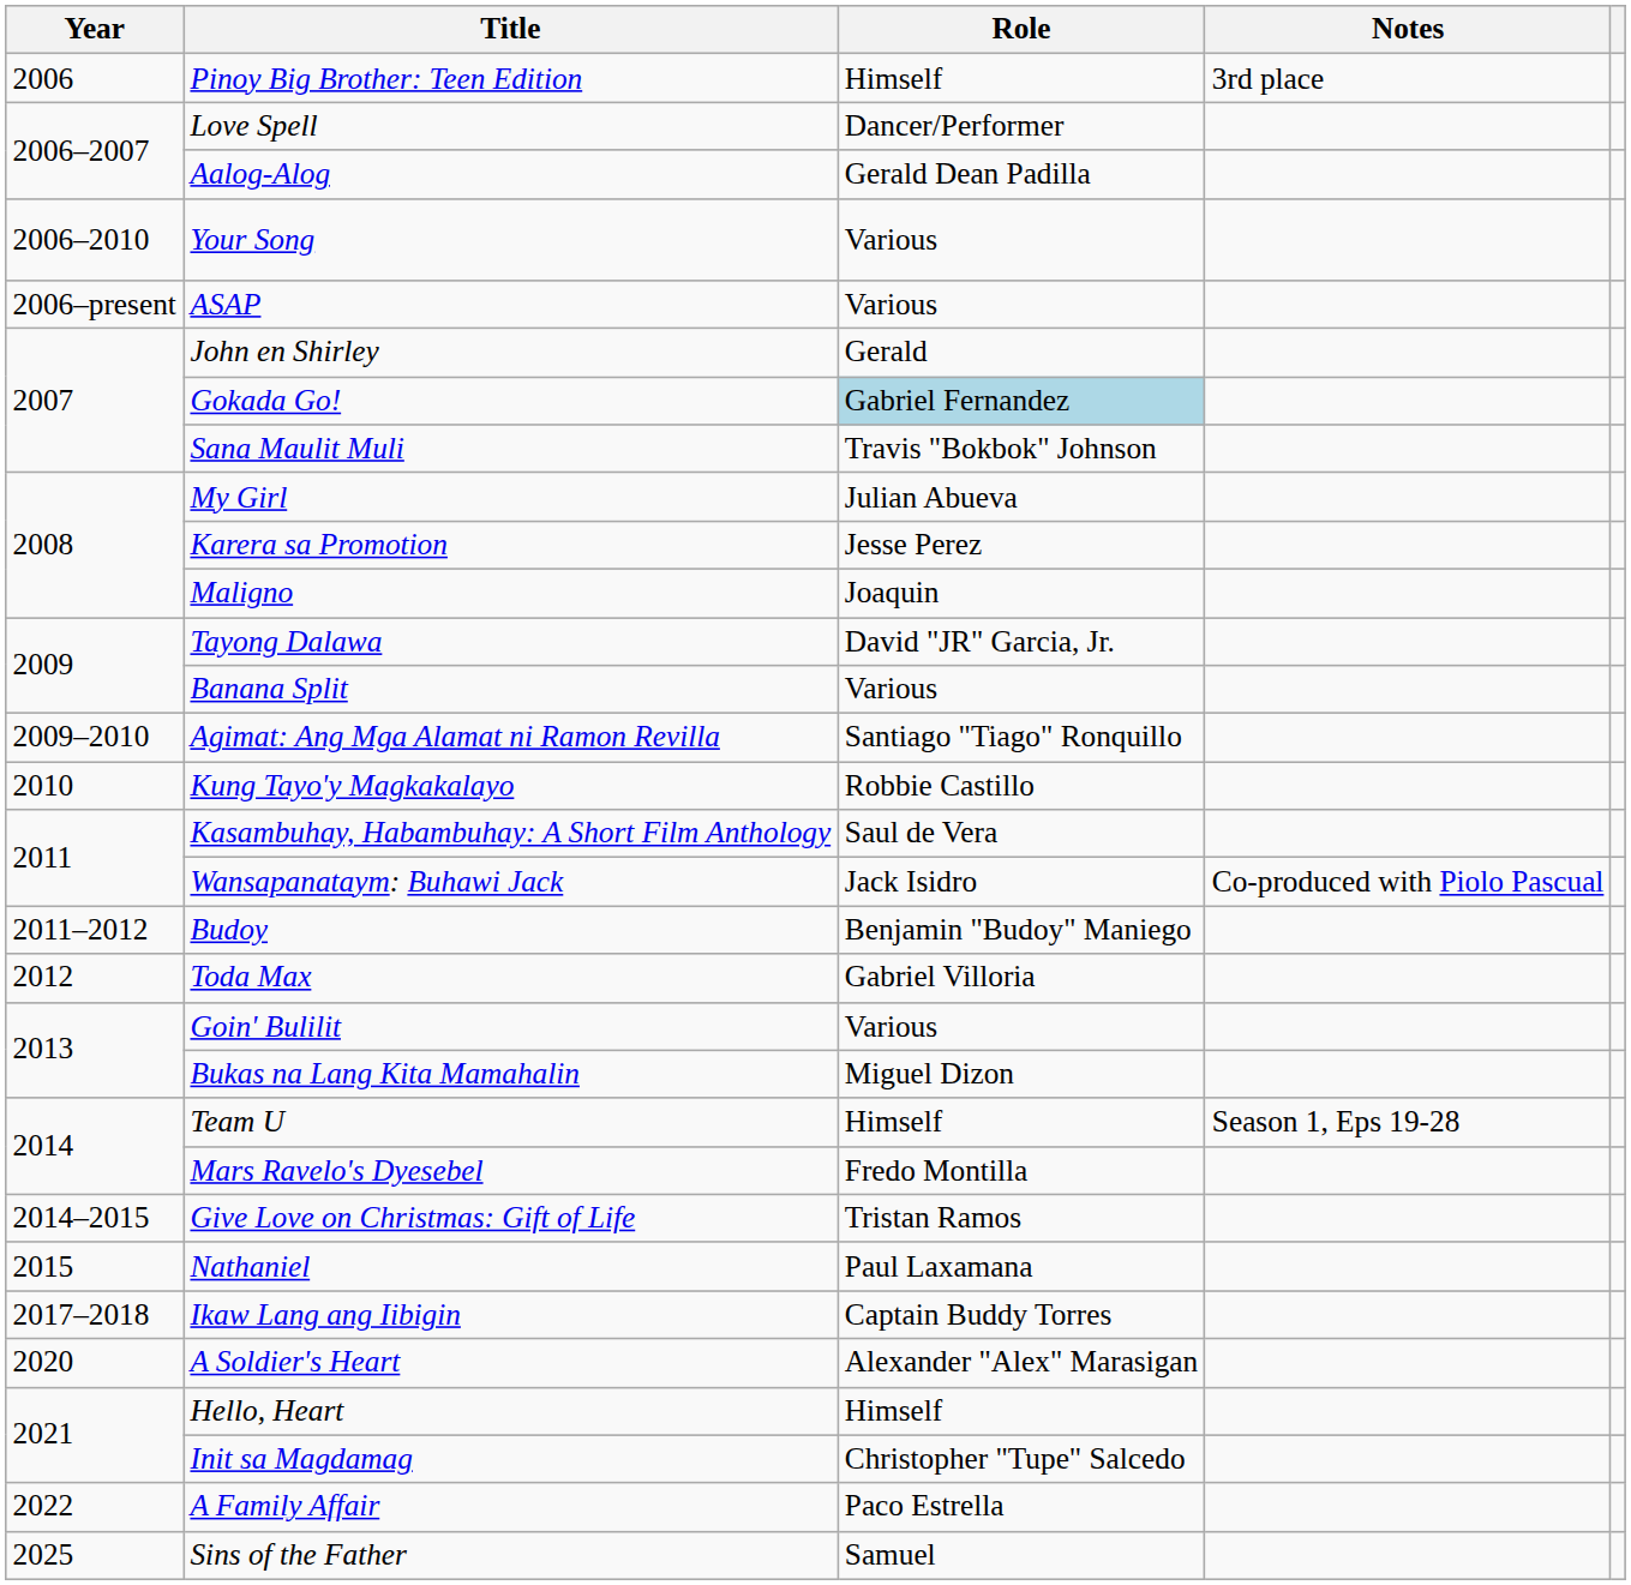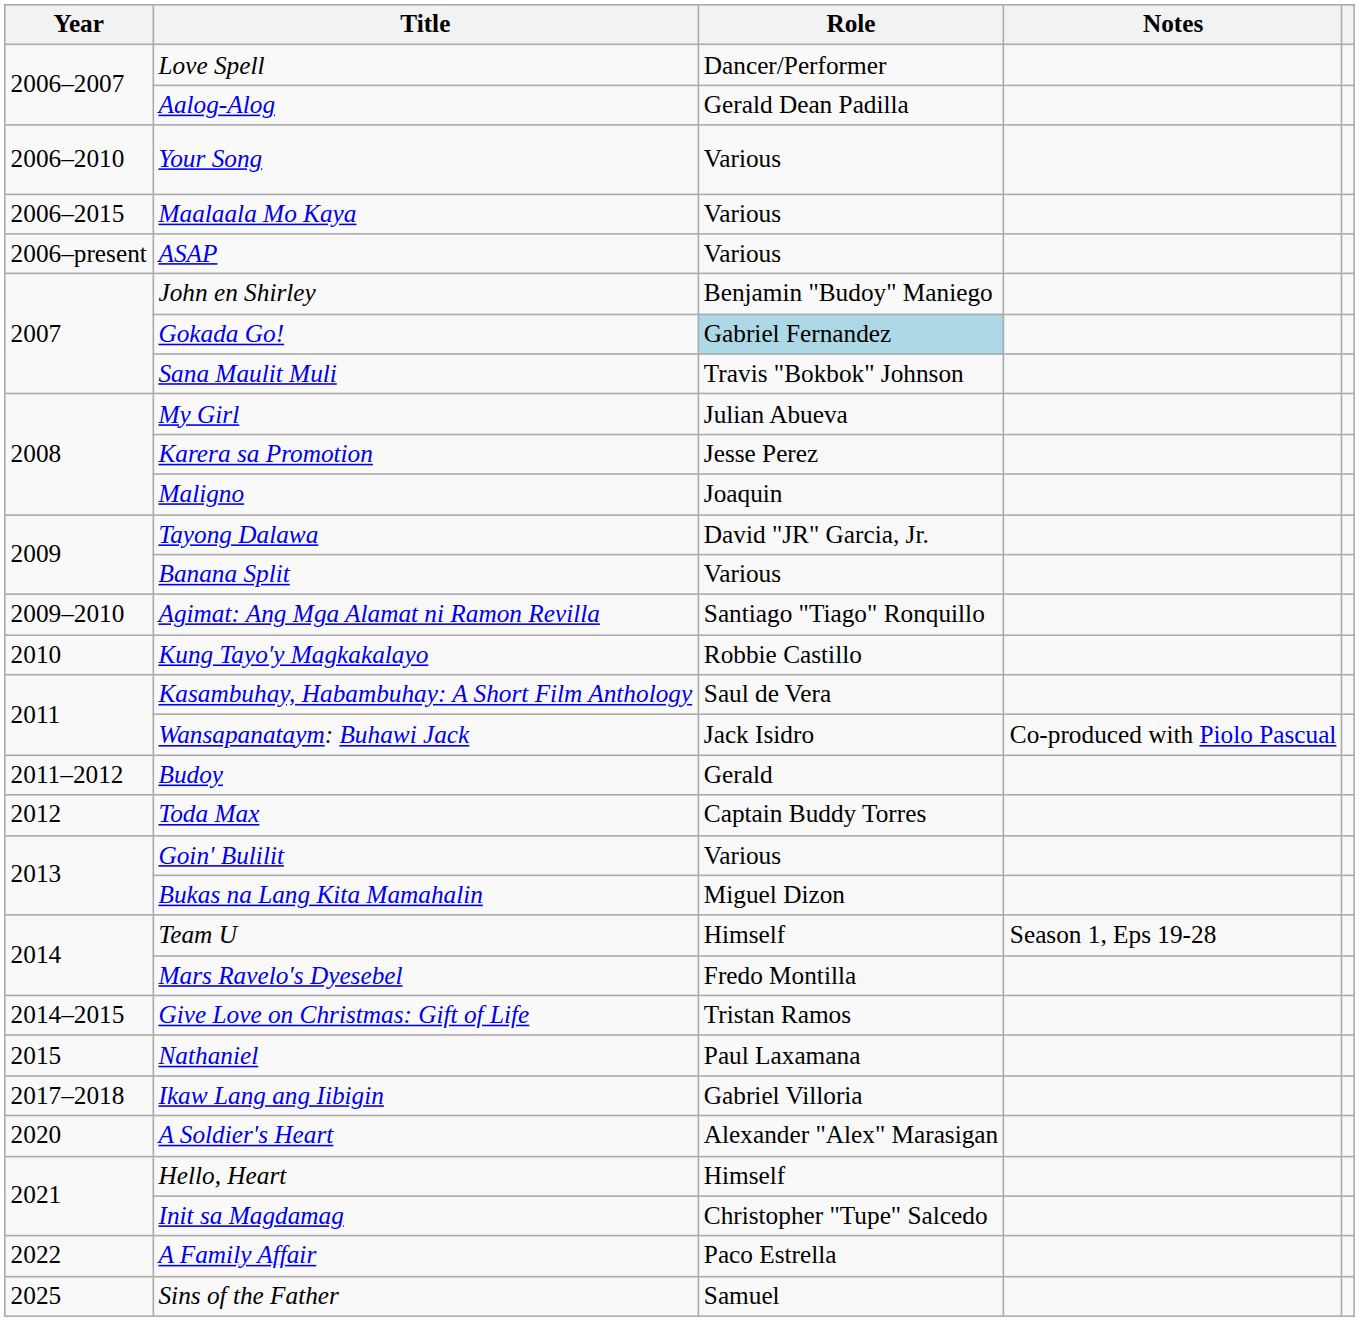- row: 2006 | Pinoy Big Brother: Teen Edition | Himself | 3rd place
+ row: 2006–2015 | Maalaala Mo Kaya | Various
John en Shirley | Role: Gerald -> Benjamin "Budoy" Maniego
Budoy | Role: Benjamin "Budoy" Maniego -> Gerald
Toda Max | Role: Gabriel Villoria -> Captain Buddy Torres
Ikaw Lang ang Iibigin | Role: Captain Buddy Torres -> Gabriel Villoria
